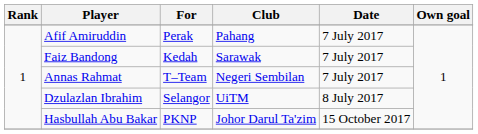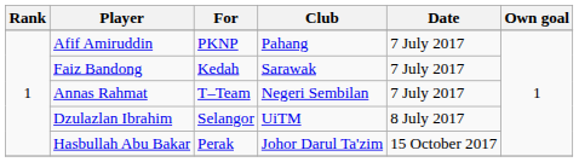Afif Amiruddin | For: Perak -> PKNP
Hasbullah Abu Bakar | For: PKNP -> Perak
